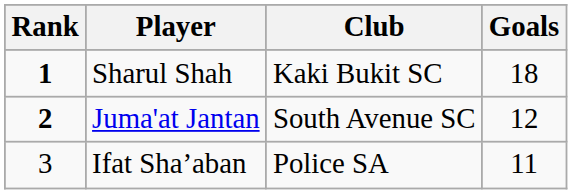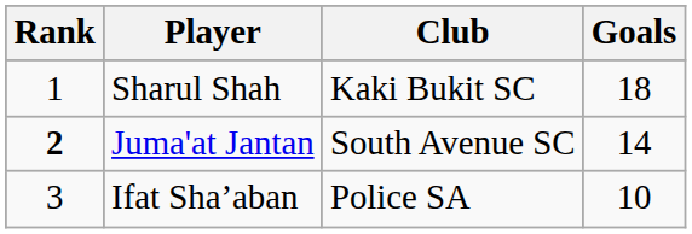Sharul Shah | Rank: bold -> normal
Juma'at Jantan | Goals: 12 -> 14
Ifat Sha’aban | Goals: 11 -> 10
